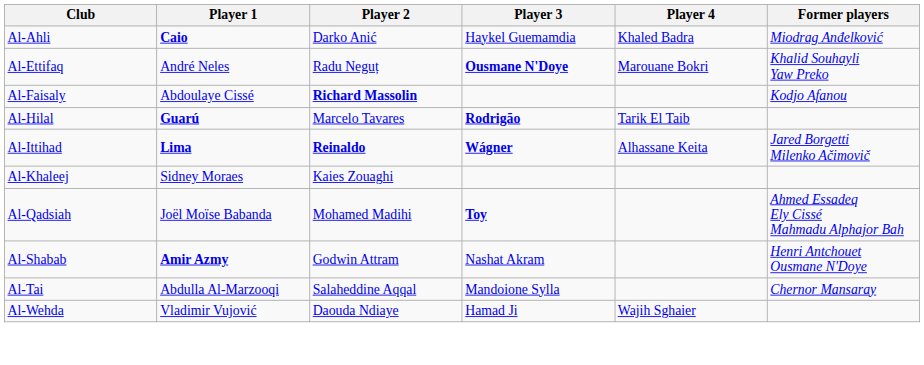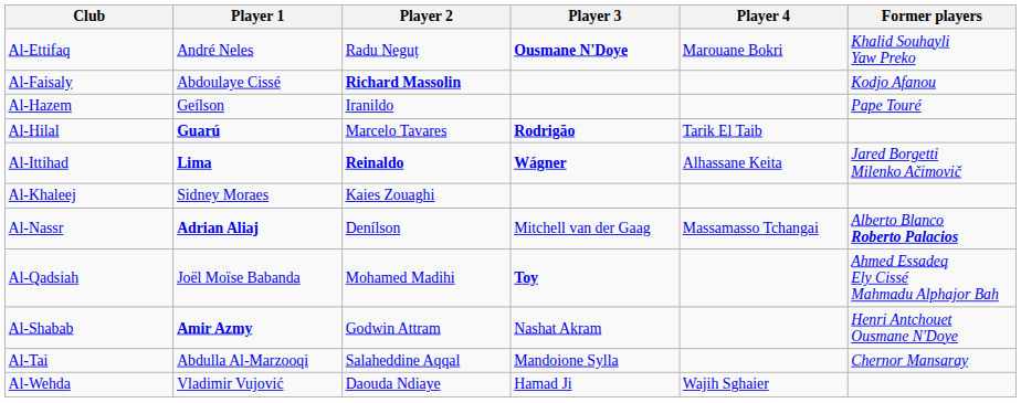- row: Al-Ahli | Caio | Darko Anić | Haykel Guemamdia | Khaled Badra | Miodrag Anđelković
+ row: Al-Hazem | Geílson | Iranildo | Pape Touré
+ row: Al-Nassr | Adrian Aliaj | Denílson | Mitchell van der Gaag | Massamasso Tchangai | Alberto Blanco Roberto Palacios
